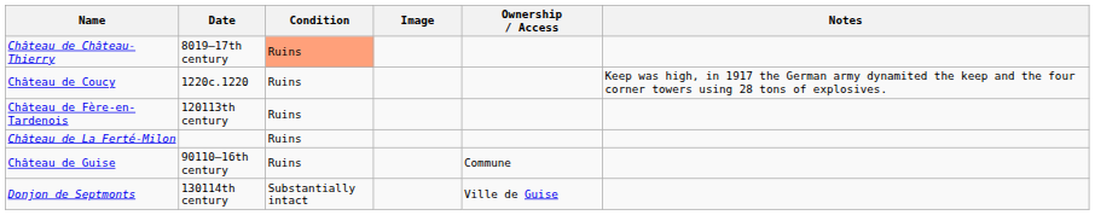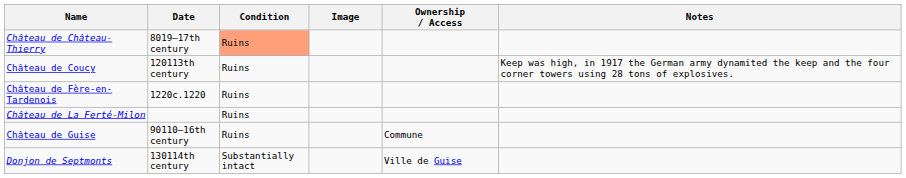Château de Coucy | Date: 1220c.1220 -> 120113th century
Château de Fère-en-Tardenois | Date: 120113th century -> 1220c.1220
